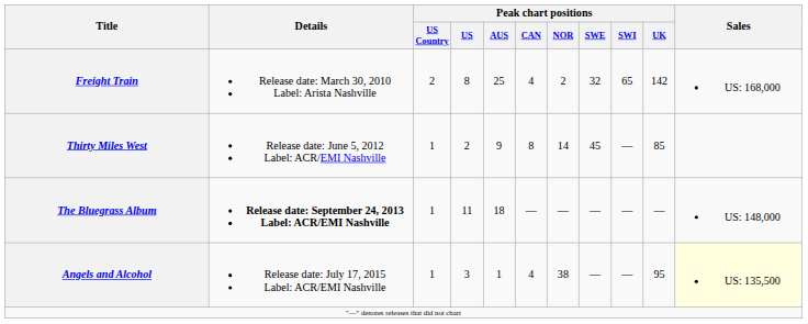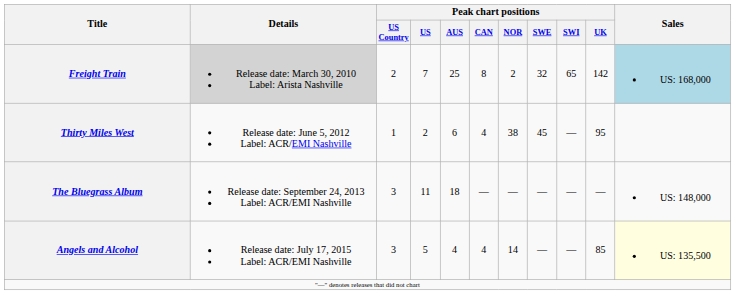Freight Train | Details: no background -> lightgrey background
Freight Train | Peak chart positions / US: 8 -> 7
Freight Train | Peak chart positions / CAN: 4 -> 8
Freight Train | Sales: no background -> lightblue background
Thirty Miles West | Peak chart positions / AUS: 9 -> 6
Thirty Miles West | Peak chart positions / CAN: 8 -> 4
Thirty Miles West | Peak chart positions / NOR: 14 -> 38
Thirty Miles West | Peak chart positions / UK: 85 -> 95
The Bluegrass Album | Details: bold -> normal
The Bluegrass Album | Peak chart positions / US Country: 1 -> 3
Angels and Alcohol | Peak chart positions / US Country: 1 -> 3
Angels and Alcohol | Peak chart positions / US: 3 -> 5
Angels and Alcohol | Peak chart positions / AUS: 1 -> 4
Angels and Alcohol | Peak chart positions / NOR: 38 -> 14
Angels and Alcohol | Peak chart positions / UK: 95 -> 85
